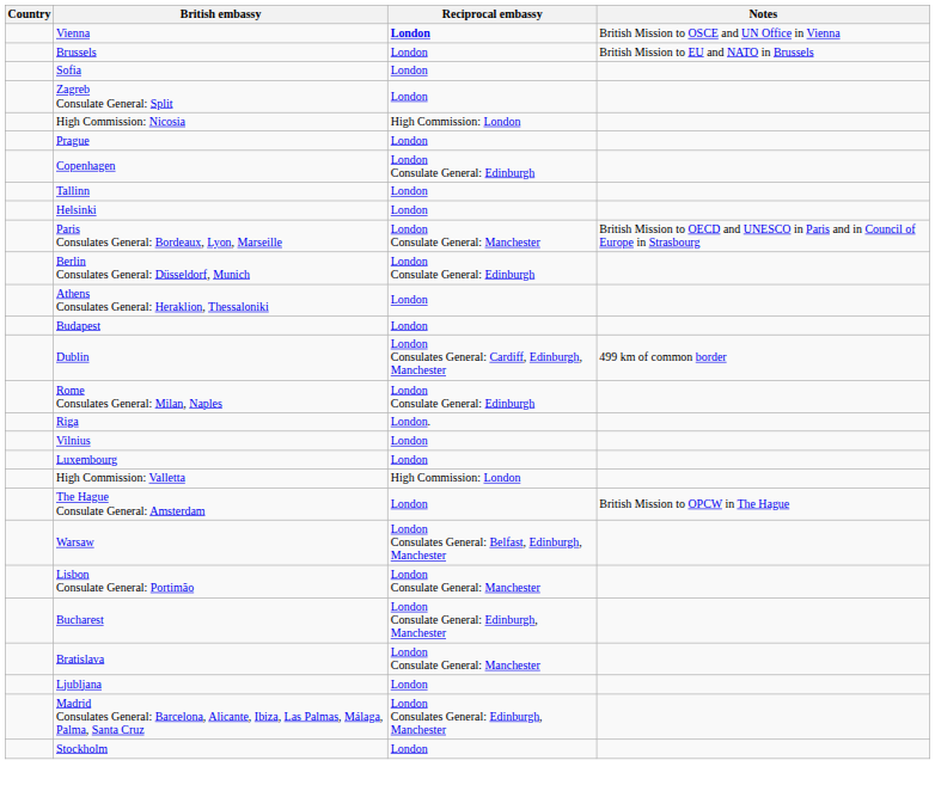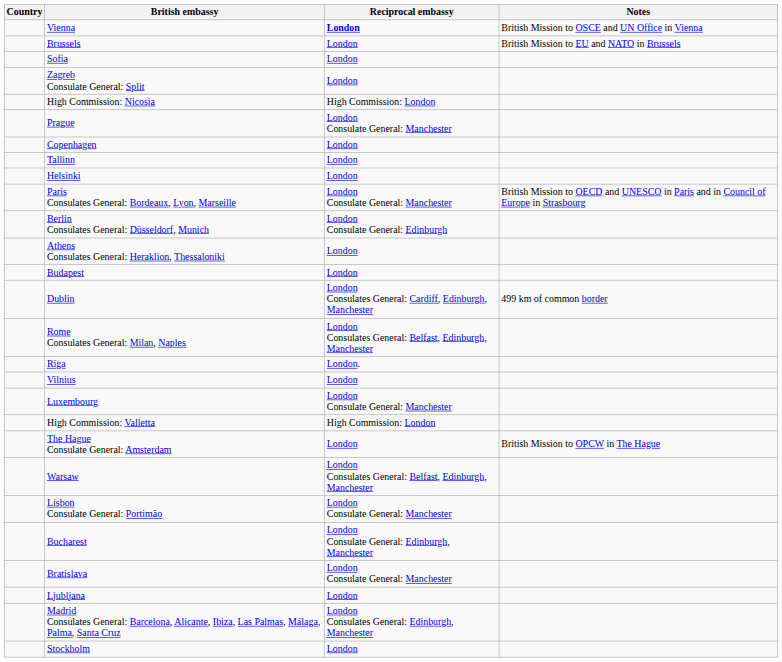Prague | Reciprocal embassy: London -> London Consulate General: Manchester
Copenhagen | Reciprocal embassy: London Consulate General: Edinburgh -> London
Rome Consulates General: Milan, Naples | Reciprocal embassy: London Consulate General: Edinburgh -> London Consulates General: Belfast, Edinburgh, Manchester
Luxembourg | Reciprocal embassy: London -> London Consulate General: Manchester
